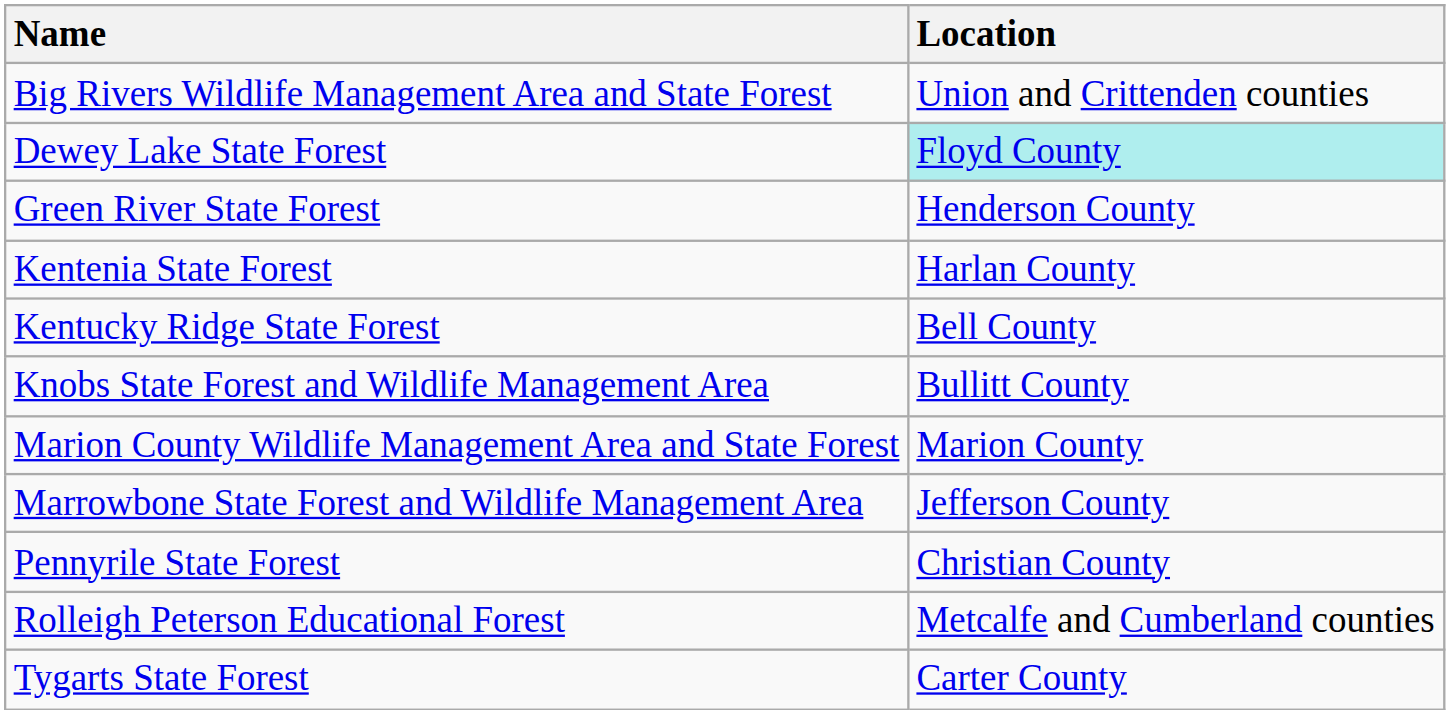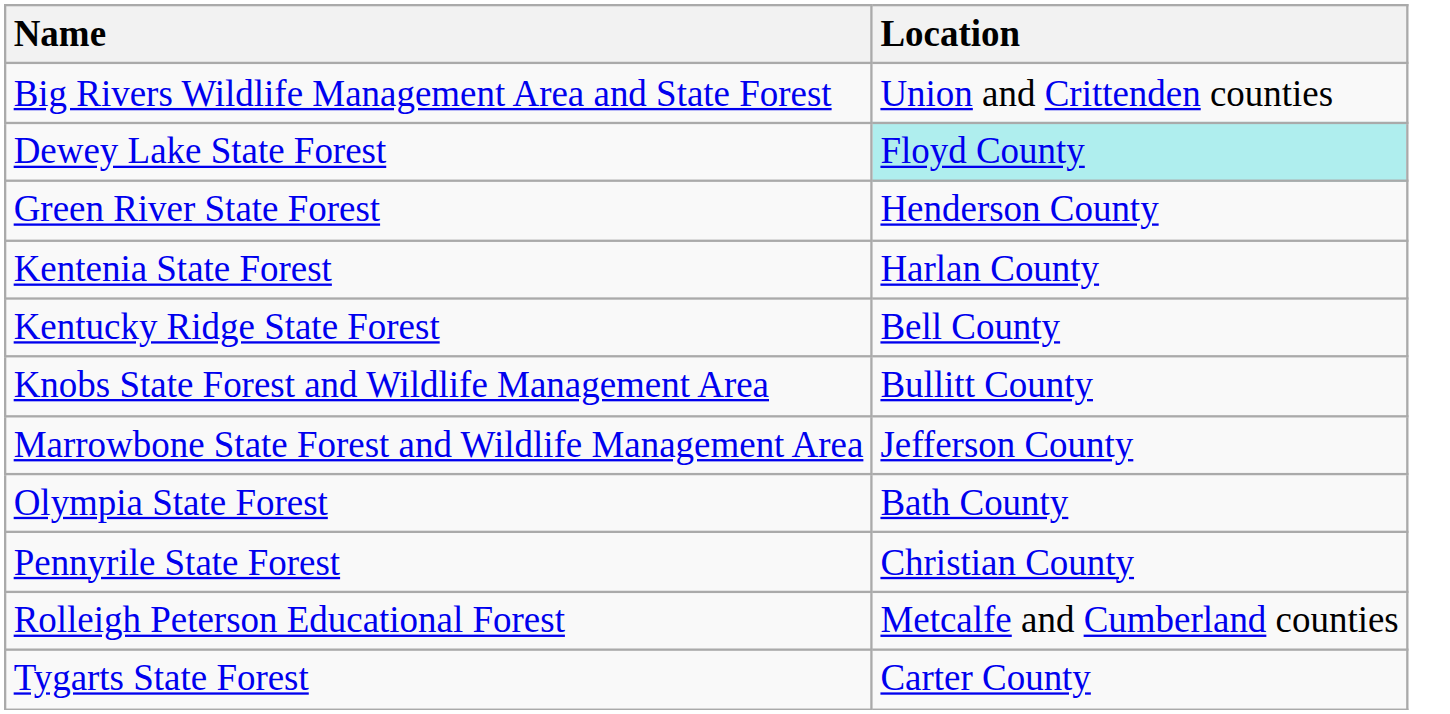- row: Marion County Wildlife Management Area and State Forest | Marion County
+ row: Olympia State Forest | Bath County
